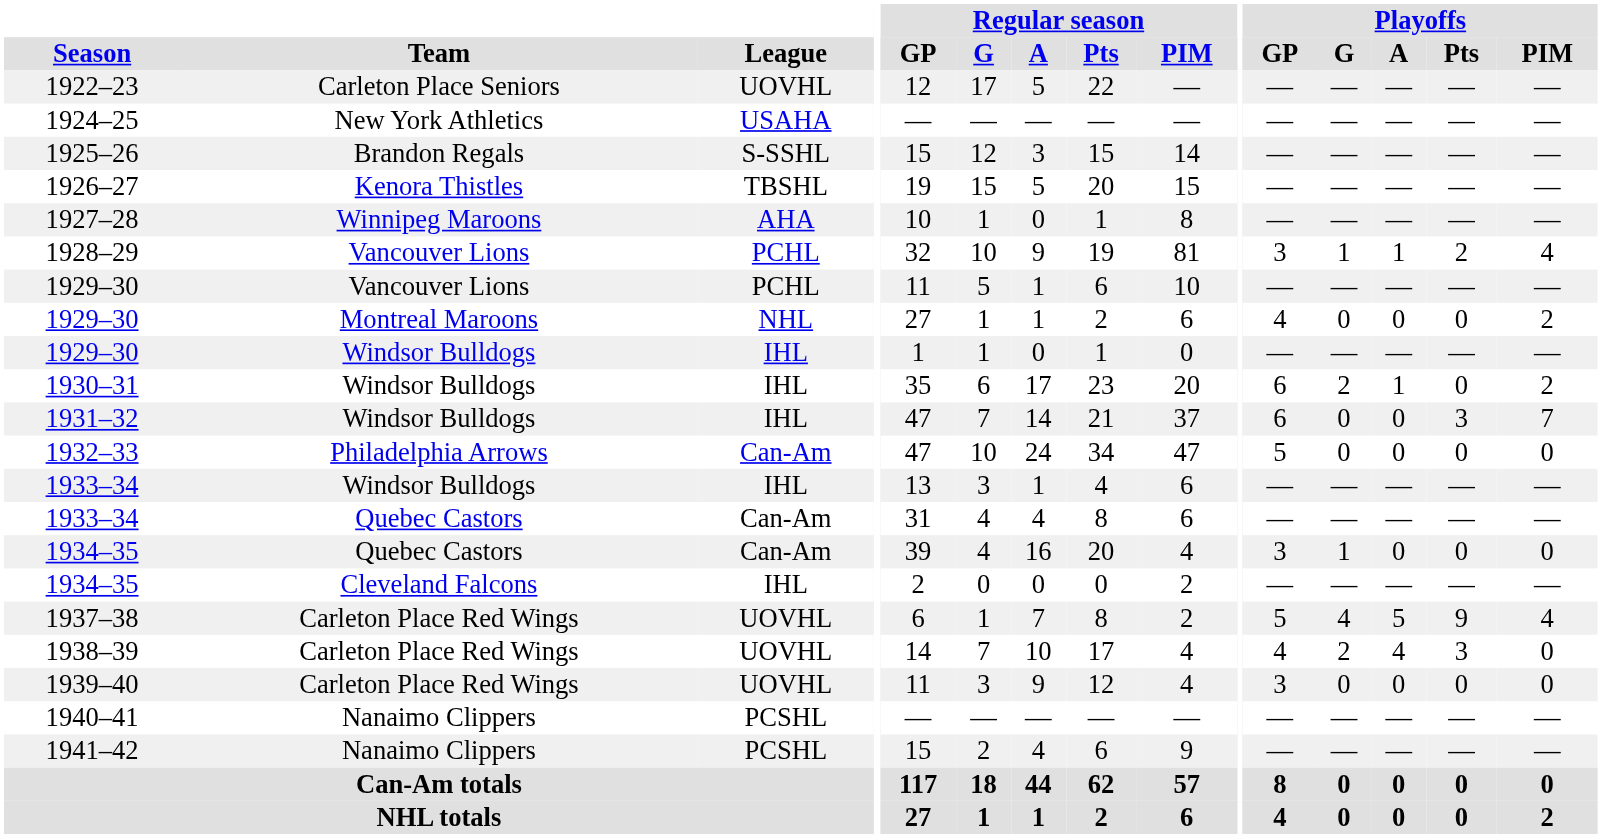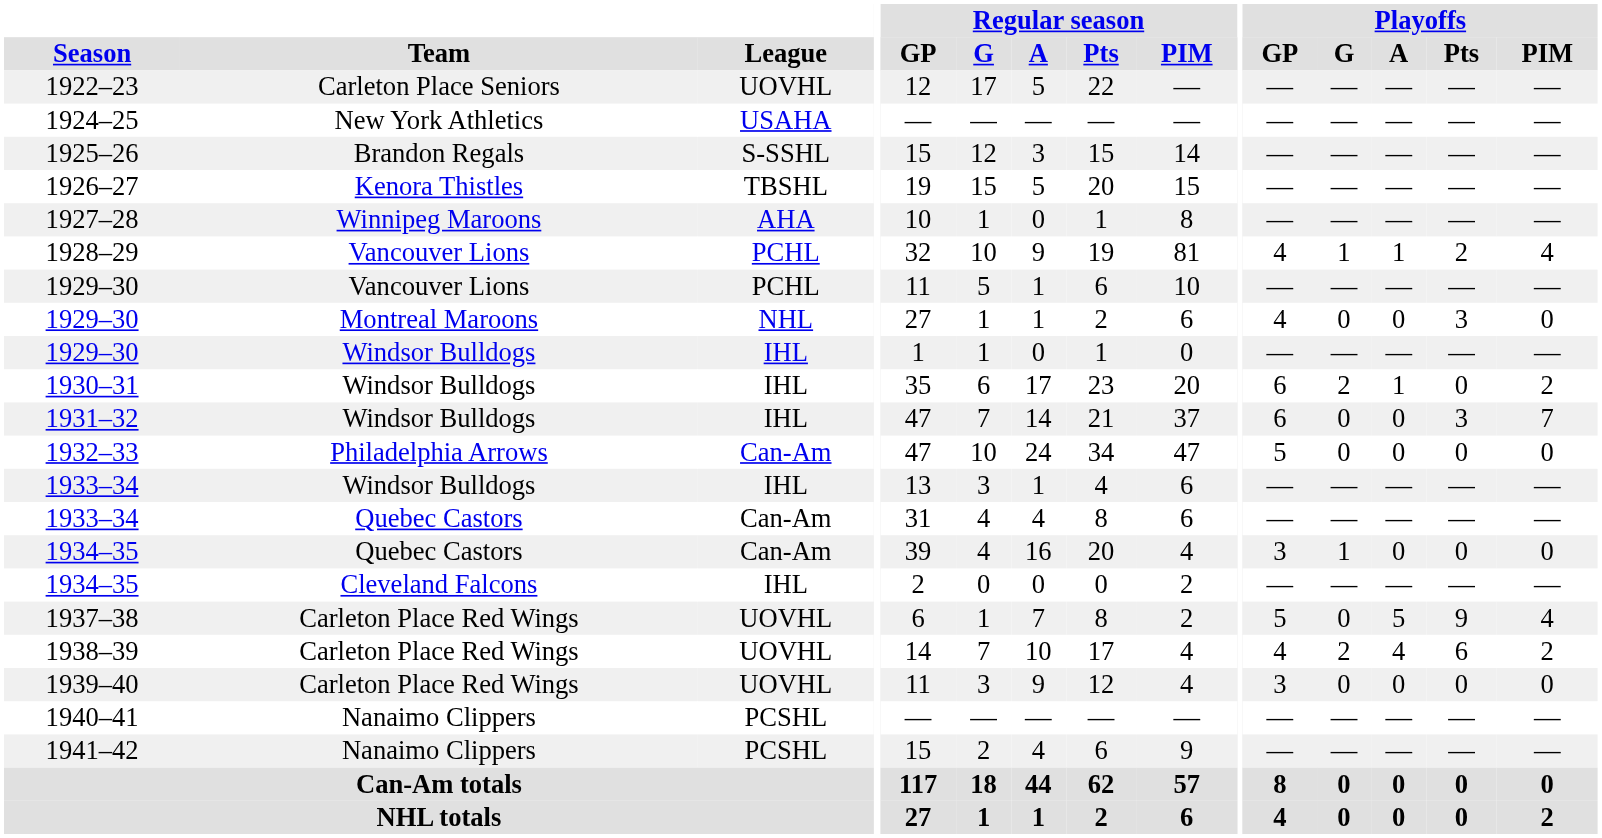1928–29 | Playoffs / GP: 3 -> 4
1929–30 / Montreal Maroons | Playoffs / Pts: 0 -> 3
1929–30 / Montreal Maroons | Playoffs / PIM: 2 -> 0
1937–38 | Playoffs / G: 4 -> 0
1938–39 | Playoffs / Pts: 3 -> 6
1938–39 | Playoffs / PIM: 0 -> 2
